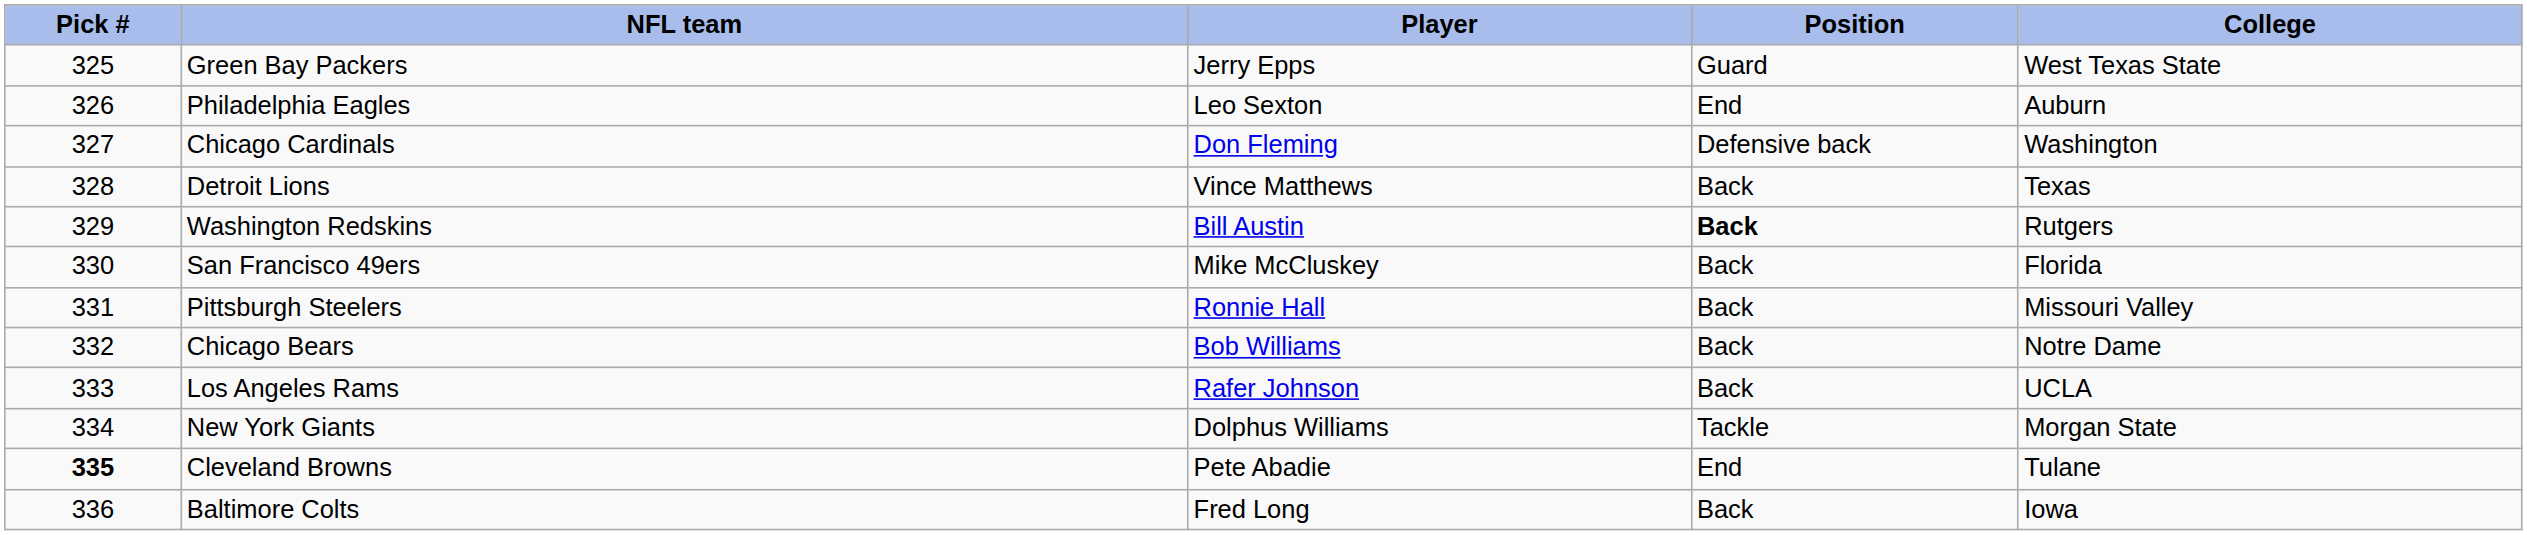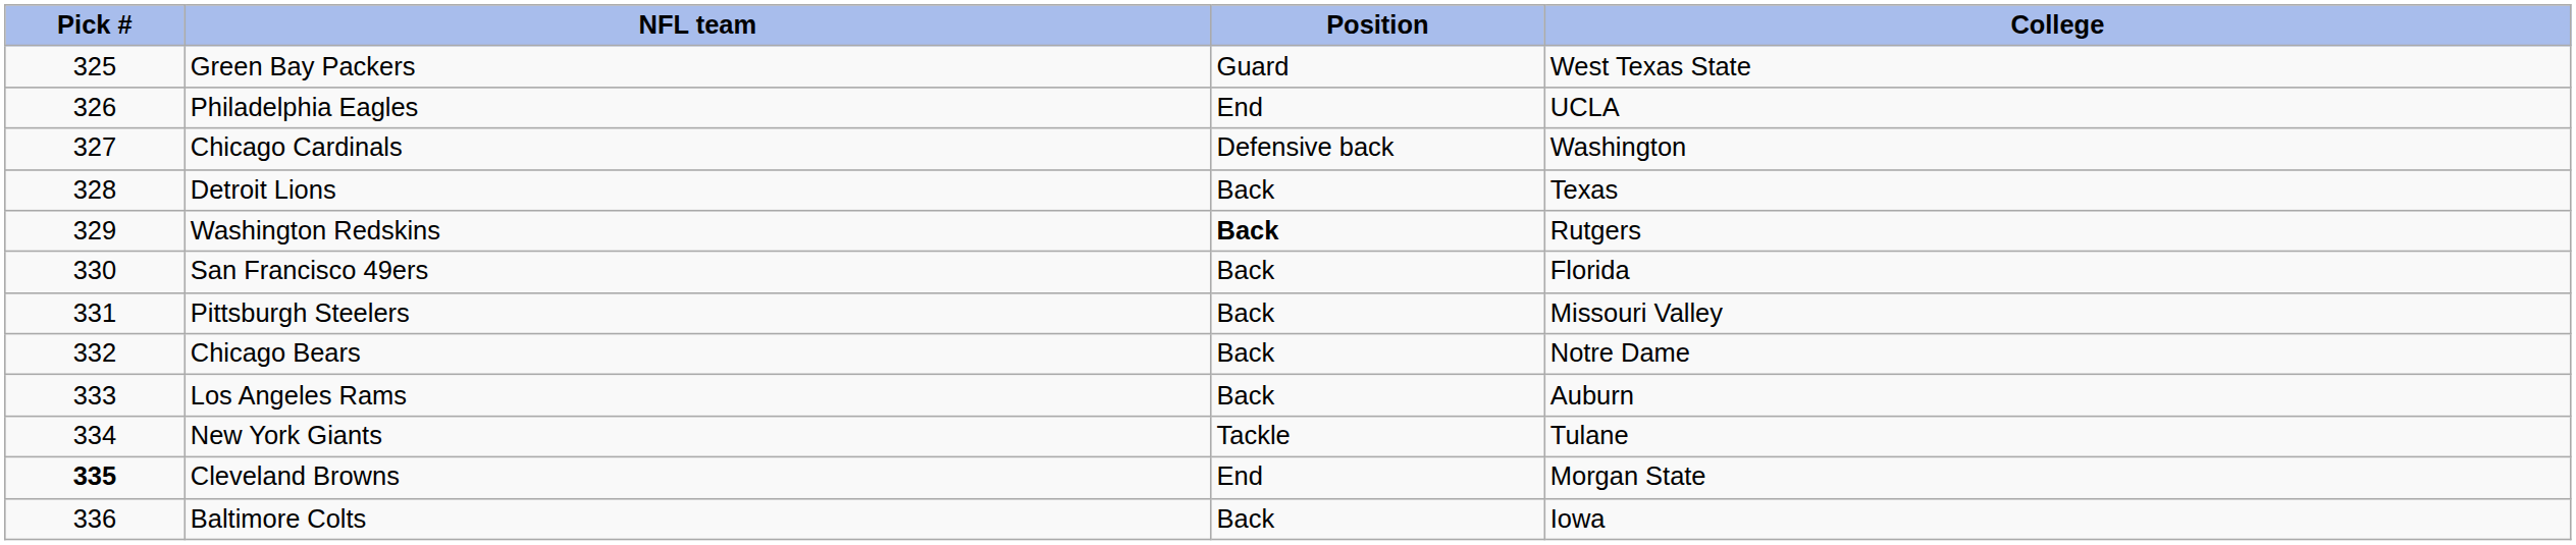- column: Player | Jerry Epps | Leo Sexton | Don Fleming | Vince Matthews | Bill Austin | Mike McCluskey | Ronnie Hall | Bob Williams | Rafer Johnson | Dolphus Williams | Pete Abadie | Fred Long
Philadelphia Eagles | College: Auburn -> UCLA
Los Angeles Rams | College: UCLA -> Auburn
New York Giants | College: Morgan State -> Tulane
Cleveland Browns | College: Tulane -> Morgan State
